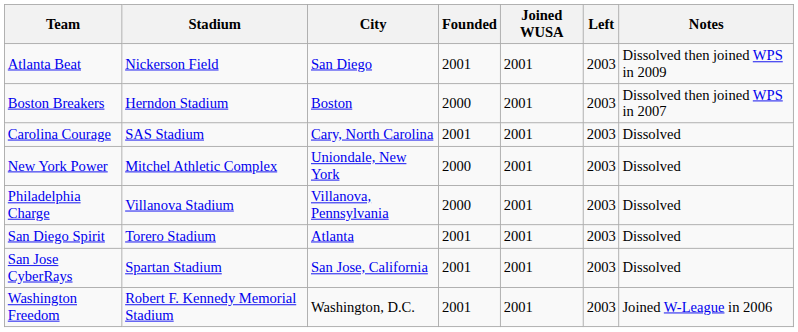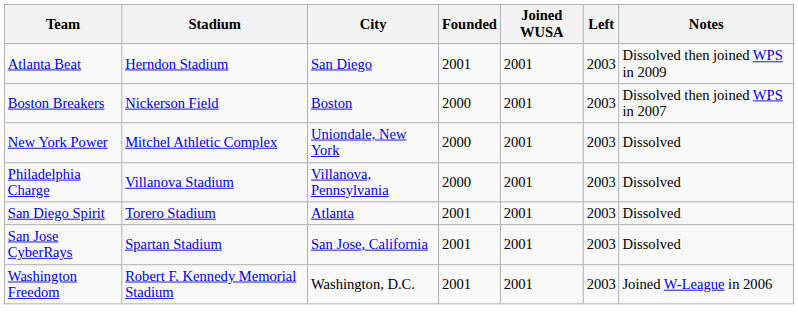Atlanta Beat | Stadium: Nickerson Field -> Herndon Stadium
Boston Breakers | Stadium: Herndon Stadium -> Nickerson Field
- row: Carolina Courage | SAS Stadium | Cary, North Carolina | 2001 | 2001 | 2003 | Dissolved
